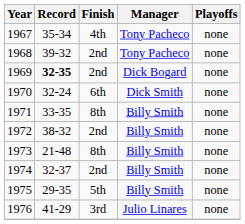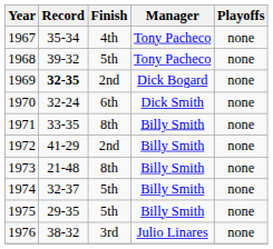1968 | Finish: 2nd -> 5th
1972 | Record: 38-32 -> 41-29
1974 | Finish: 2nd -> 5th
1976 | Record: 41-29 -> 38-32
